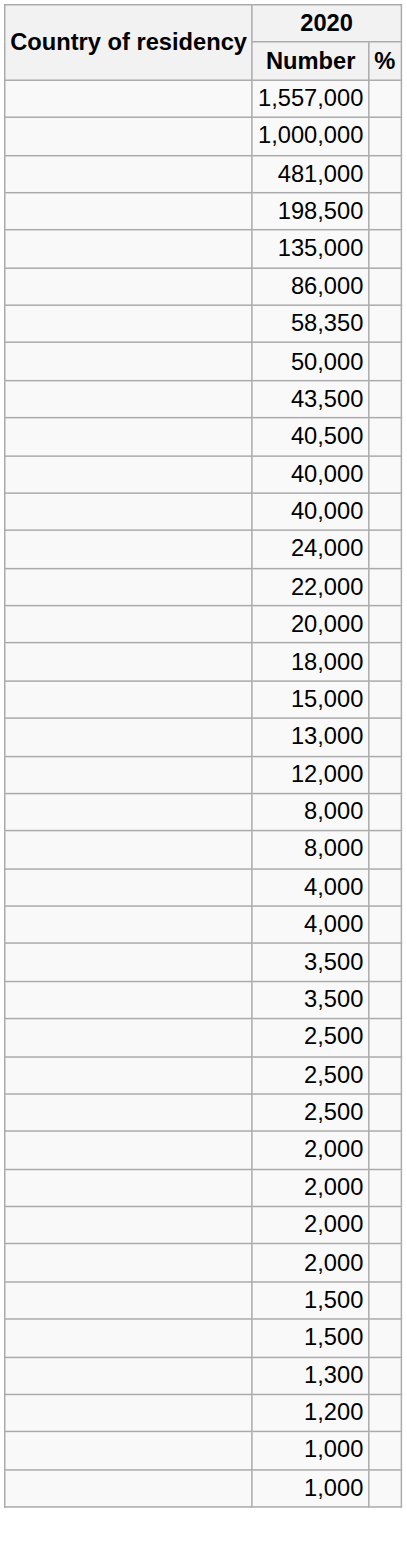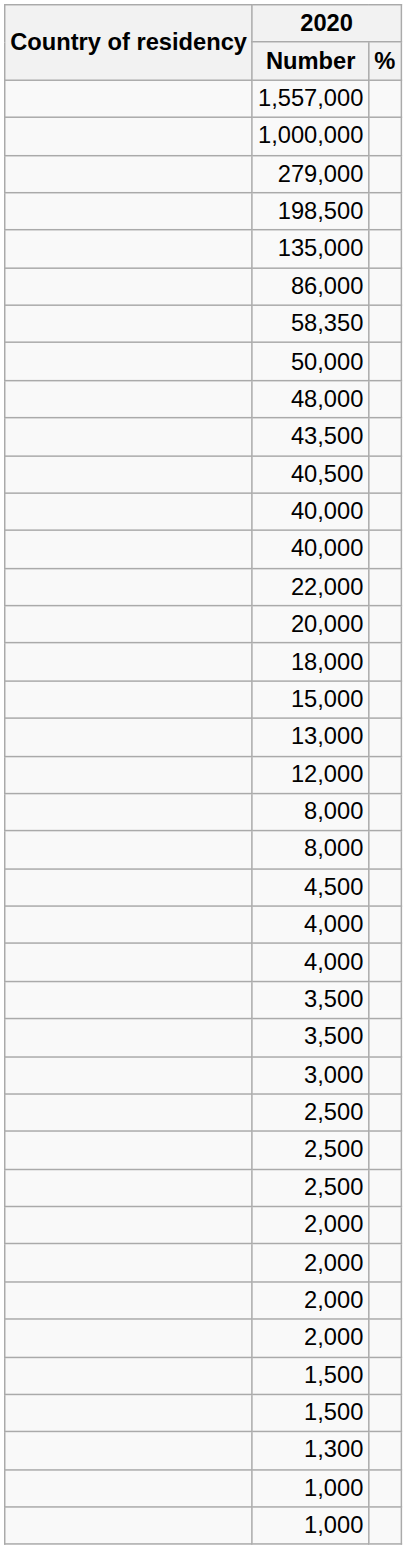- row: 481,000
+ row: 279,000
+ row: 48,000
- row: 24,000
+ row: 4,500
+ row: 3,000
- row: 1,200
